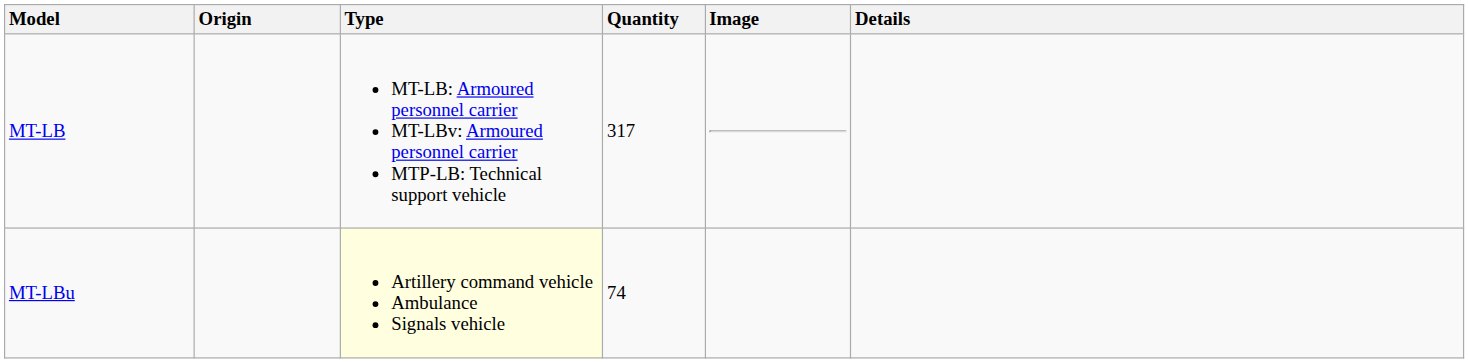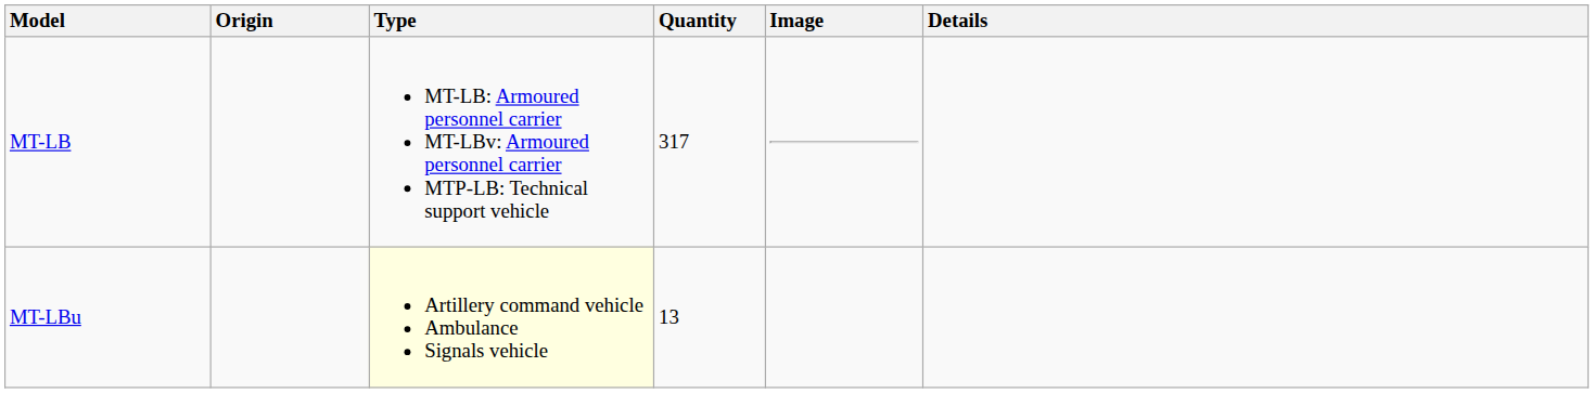MT-LBu | Quantity: 74 -> 13
